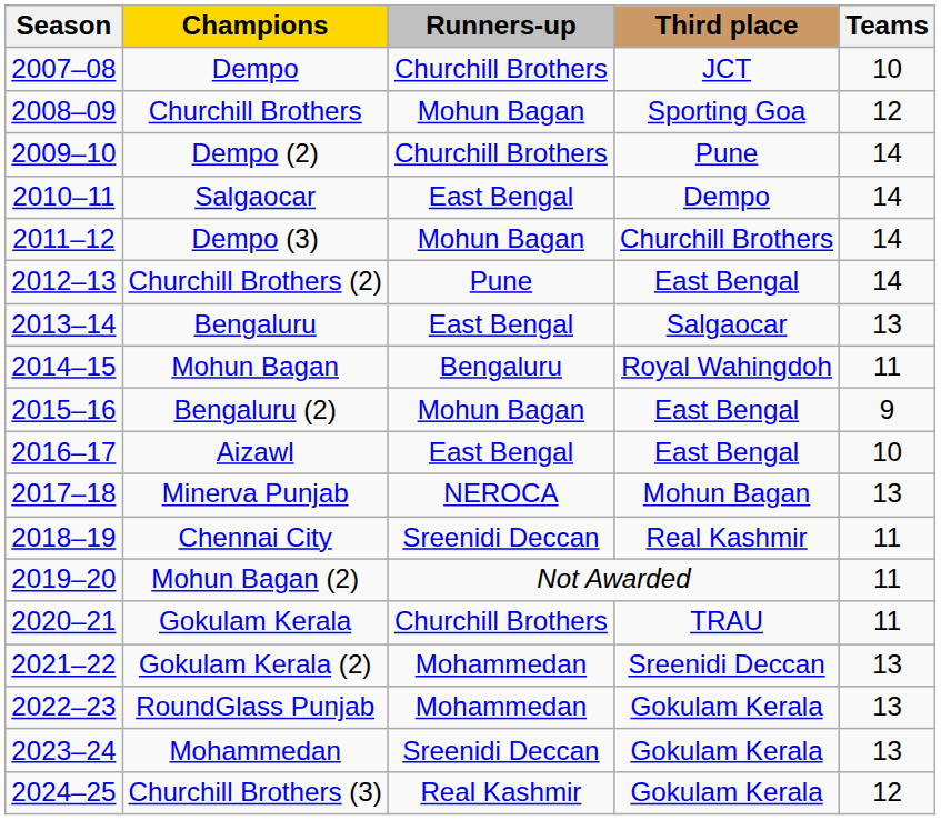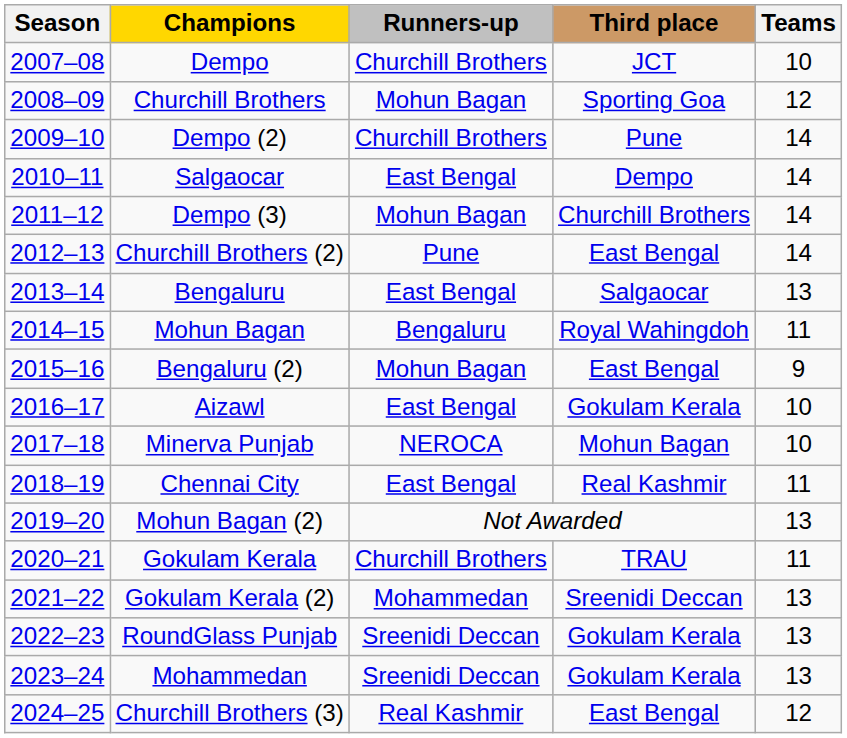Aizawl | Third place: East Bengal -> Gokulam Kerala
Minerva Punjab | Teams: 13 -> 10
Chennai City | Runners-up: Sreenidi Deccan -> East Bengal
Mohun Bagan (2) | Teams: 11 -> 13
RoundGlass Punjab | Runners-up: Mohammedan -> Sreenidi Deccan
Churchill Brothers (3) | Third place: Gokulam Kerala -> East Bengal
